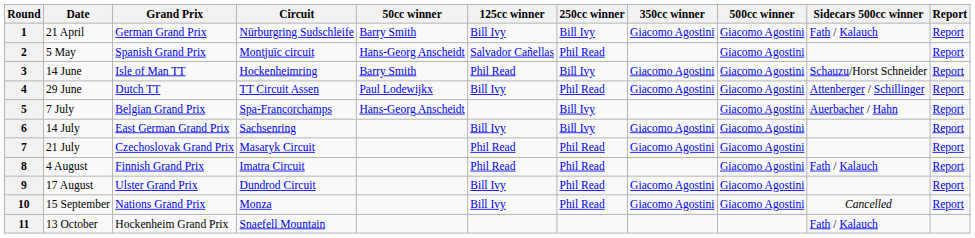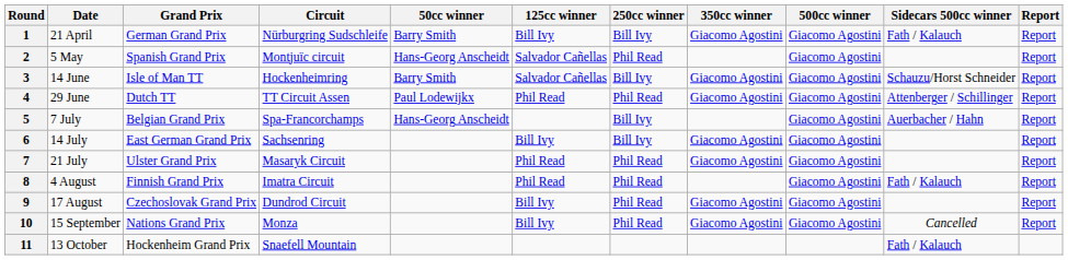3 | 125cc winner: Phil Read -> Salvador Cañellas
4 | 125cc winner: Bill Ivy -> Phil Read
7 | Grand Prix: Czechoslovak Grand Prix -> Ulster Grand Prix
9 | Grand Prix: Ulster Grand Prix -> Czechoslovak Grand Prix
